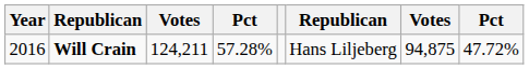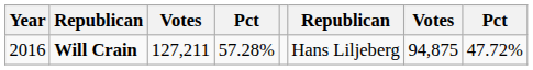Will Crain | column 3: 124,211 -> 127,211
